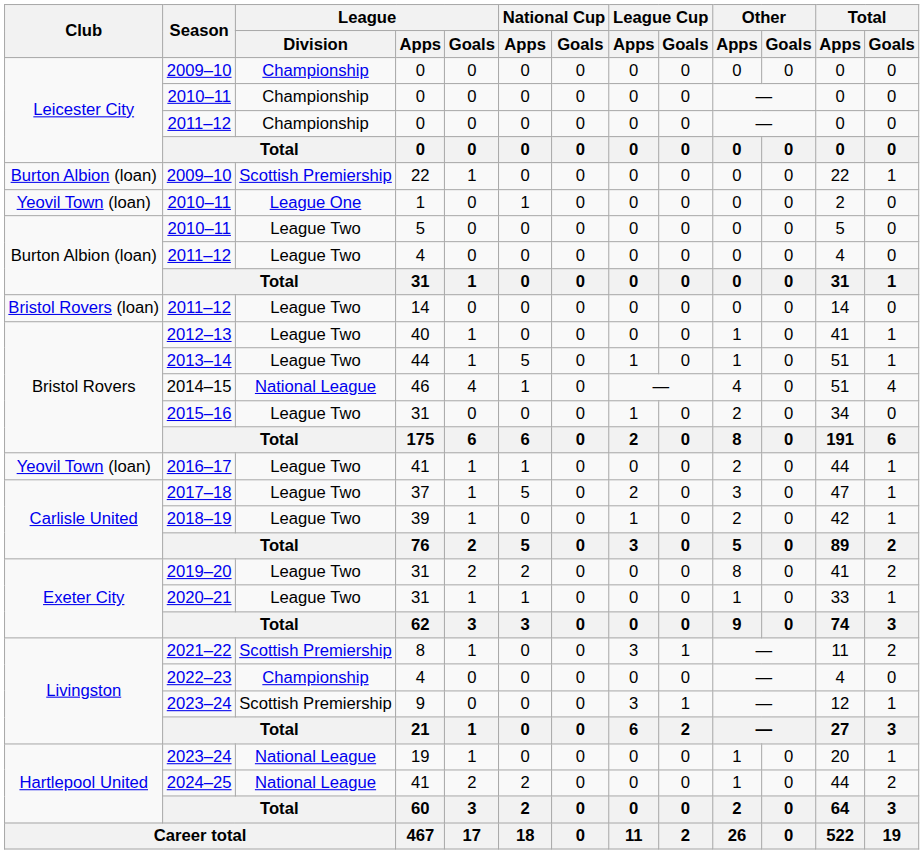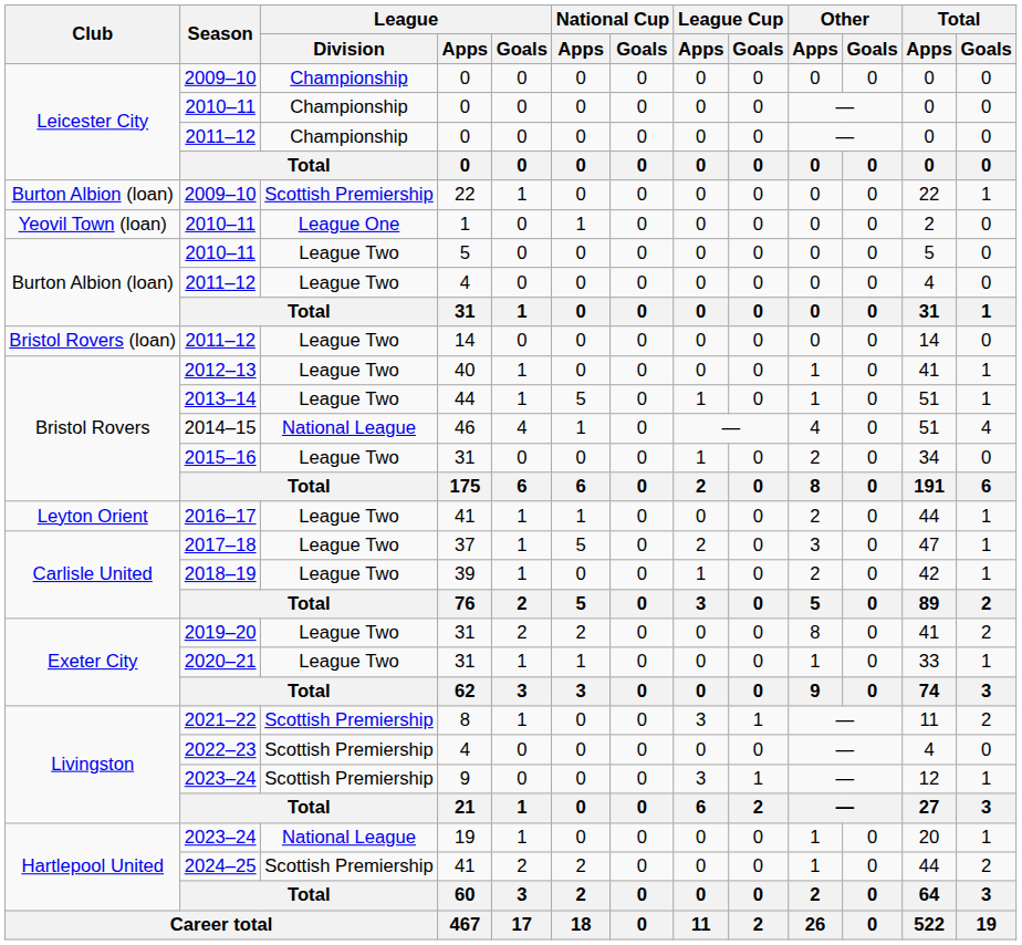2016–17 | Club: Yeovil Town (loan) -> Leyton Orient
2022–23 | League / Division: Championship -> Scottish Premiership
2024–25 | League / Division: National League -> Scottish Premiership
